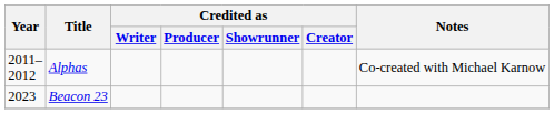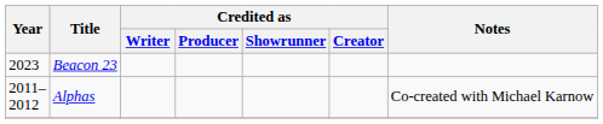rows swapped: Alphas <-> Beacon 23
